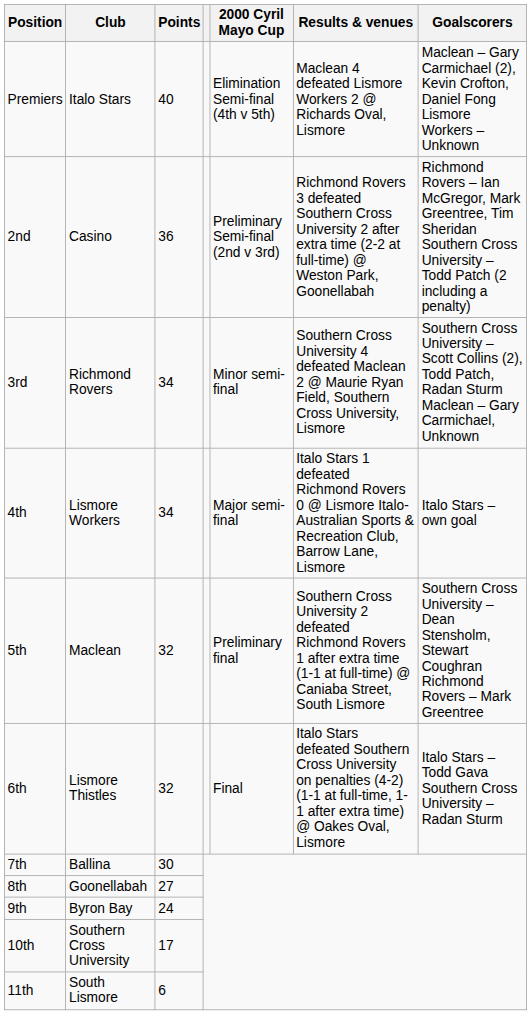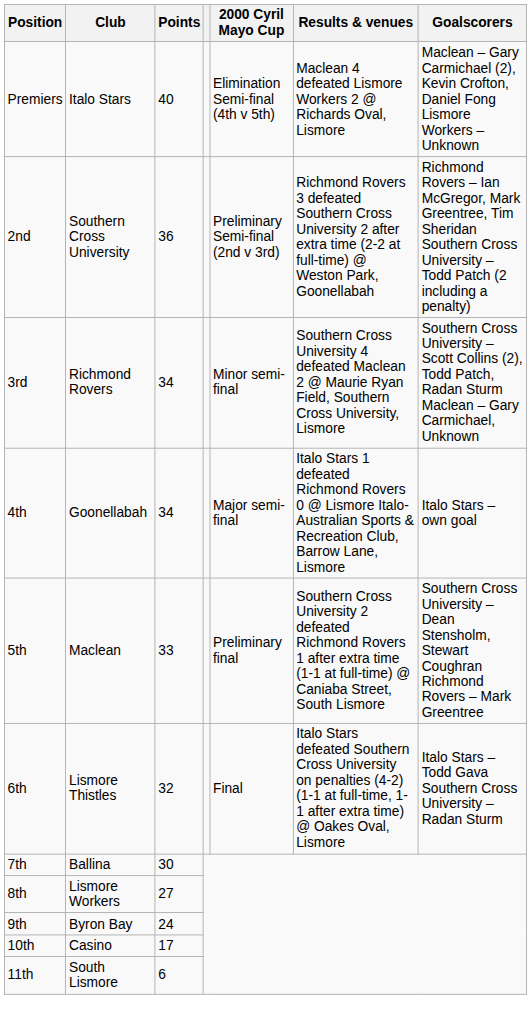2nd | Club: Casino -> Southern Cross University
4th | Club: Lismore Workers -> Goonellabah
5th | Points: 32 -> 33
8th | Club: Goonellabah -> Lismore Workers
10th | Club: Southern Cross University -> Casino
